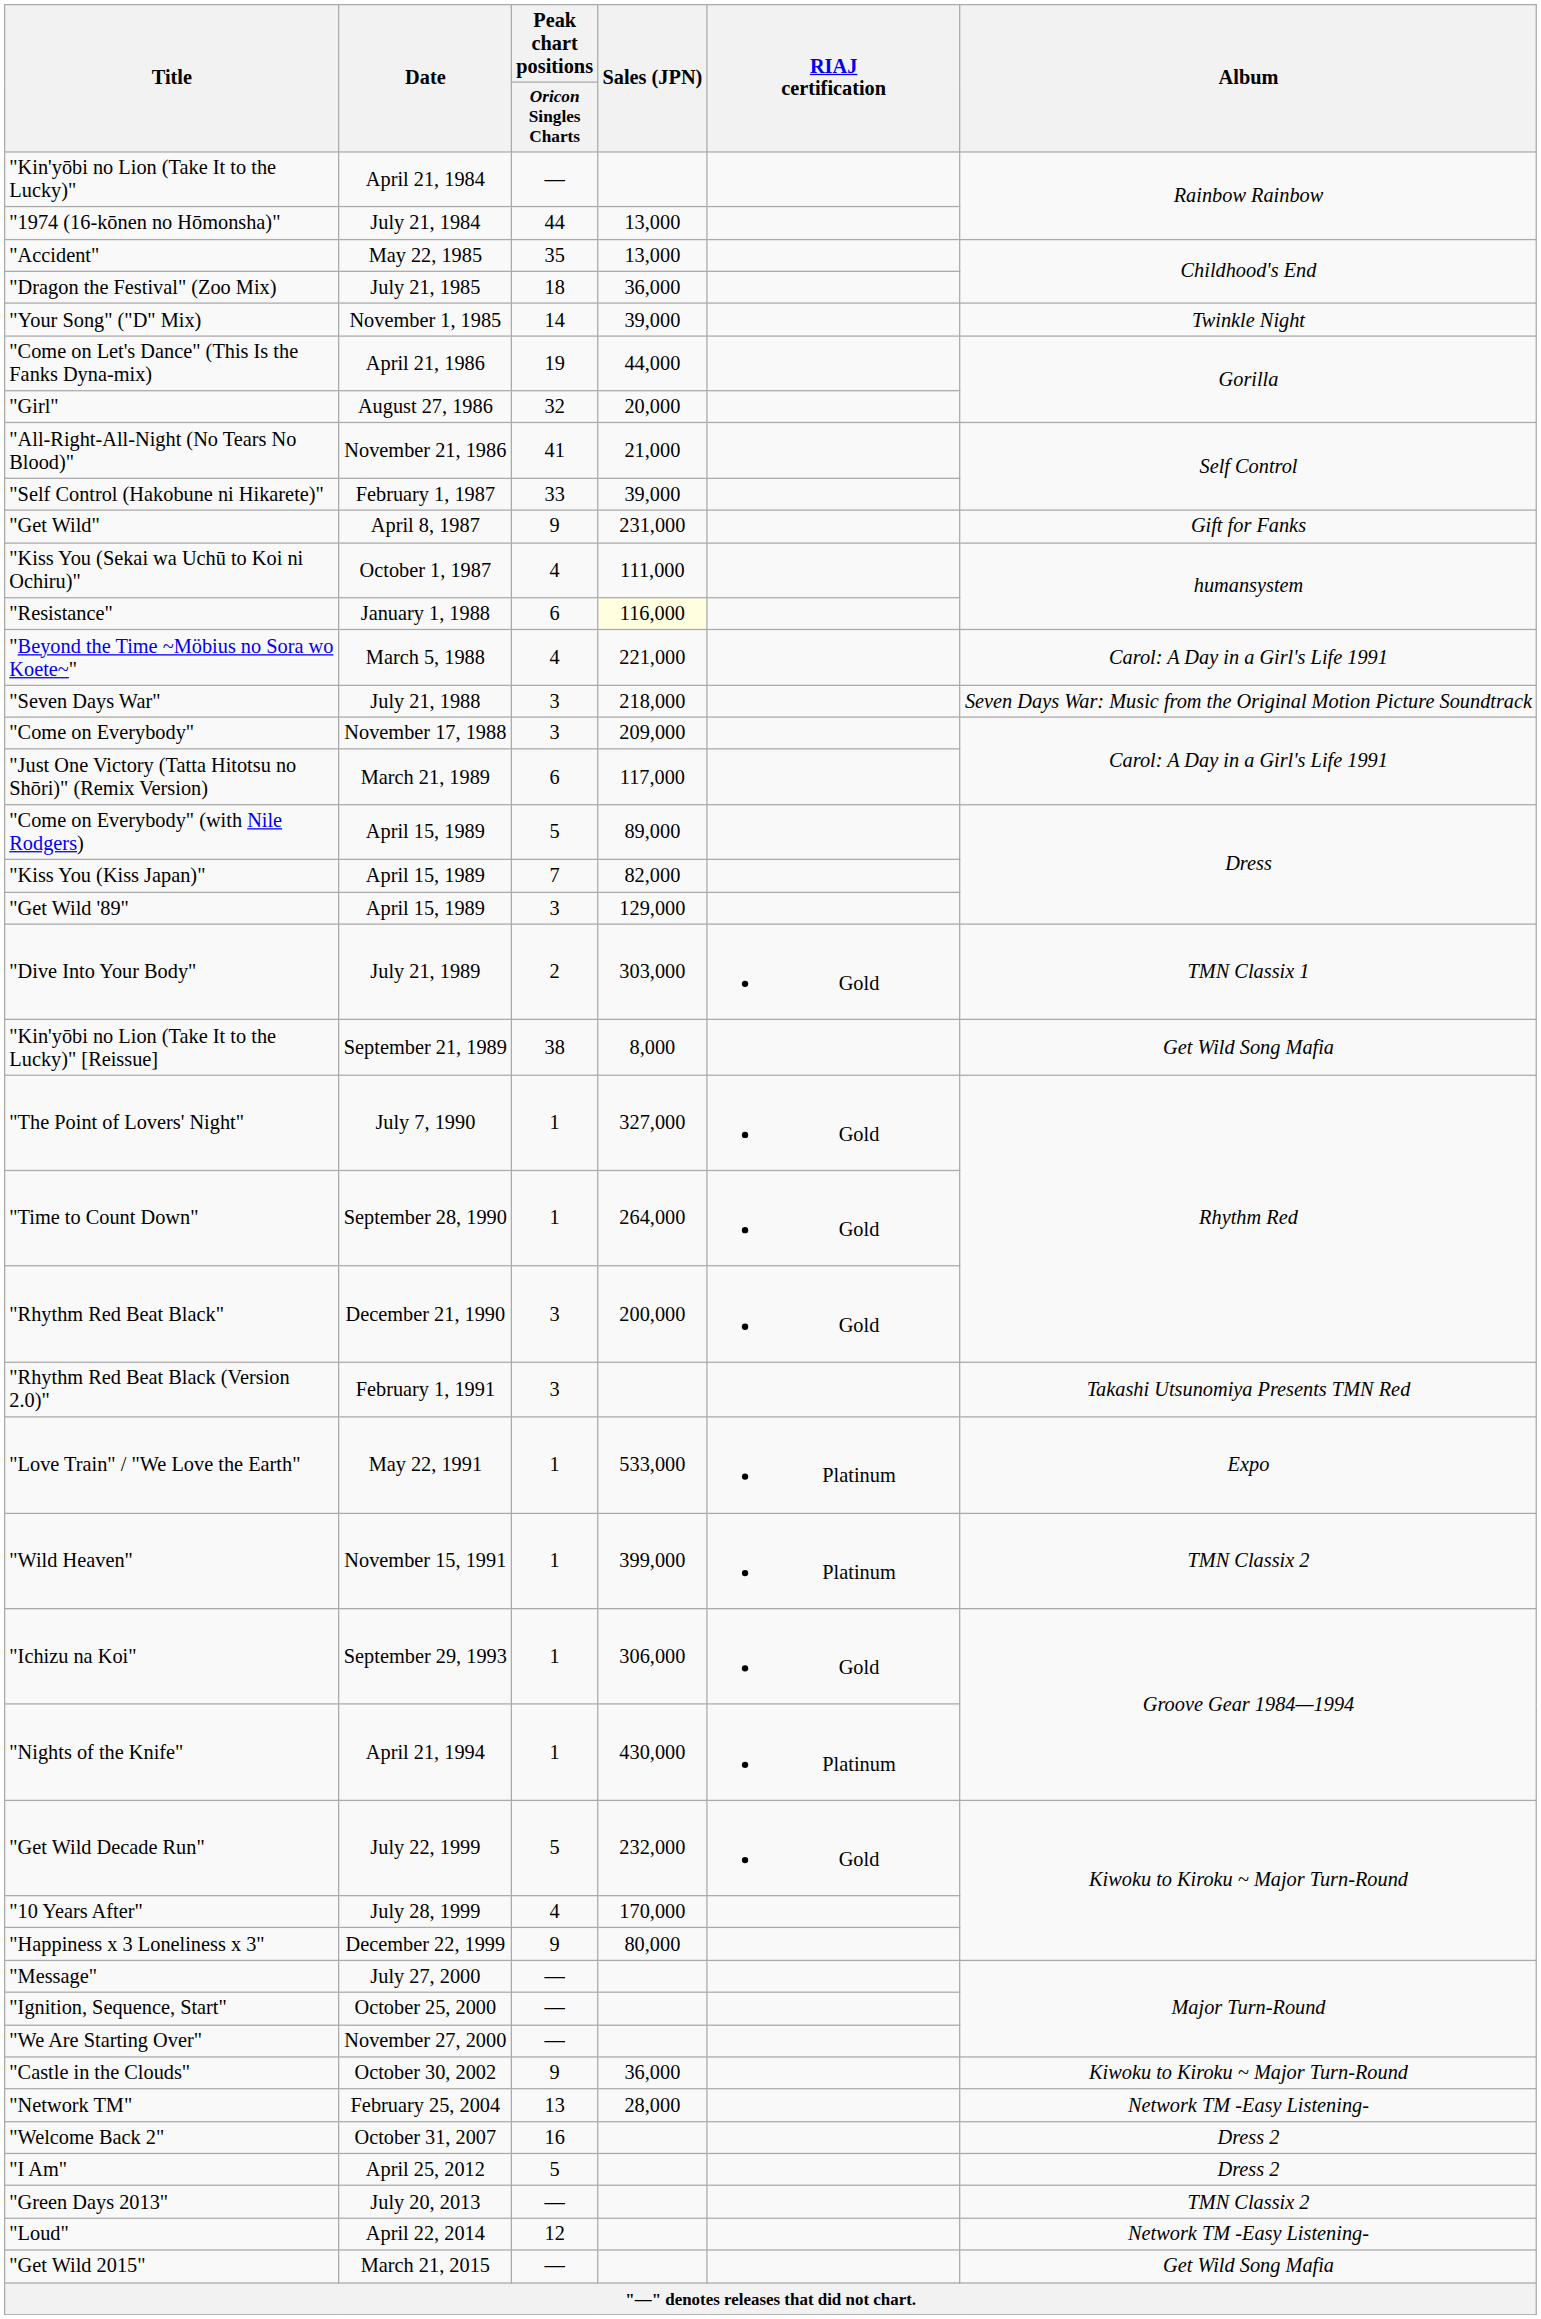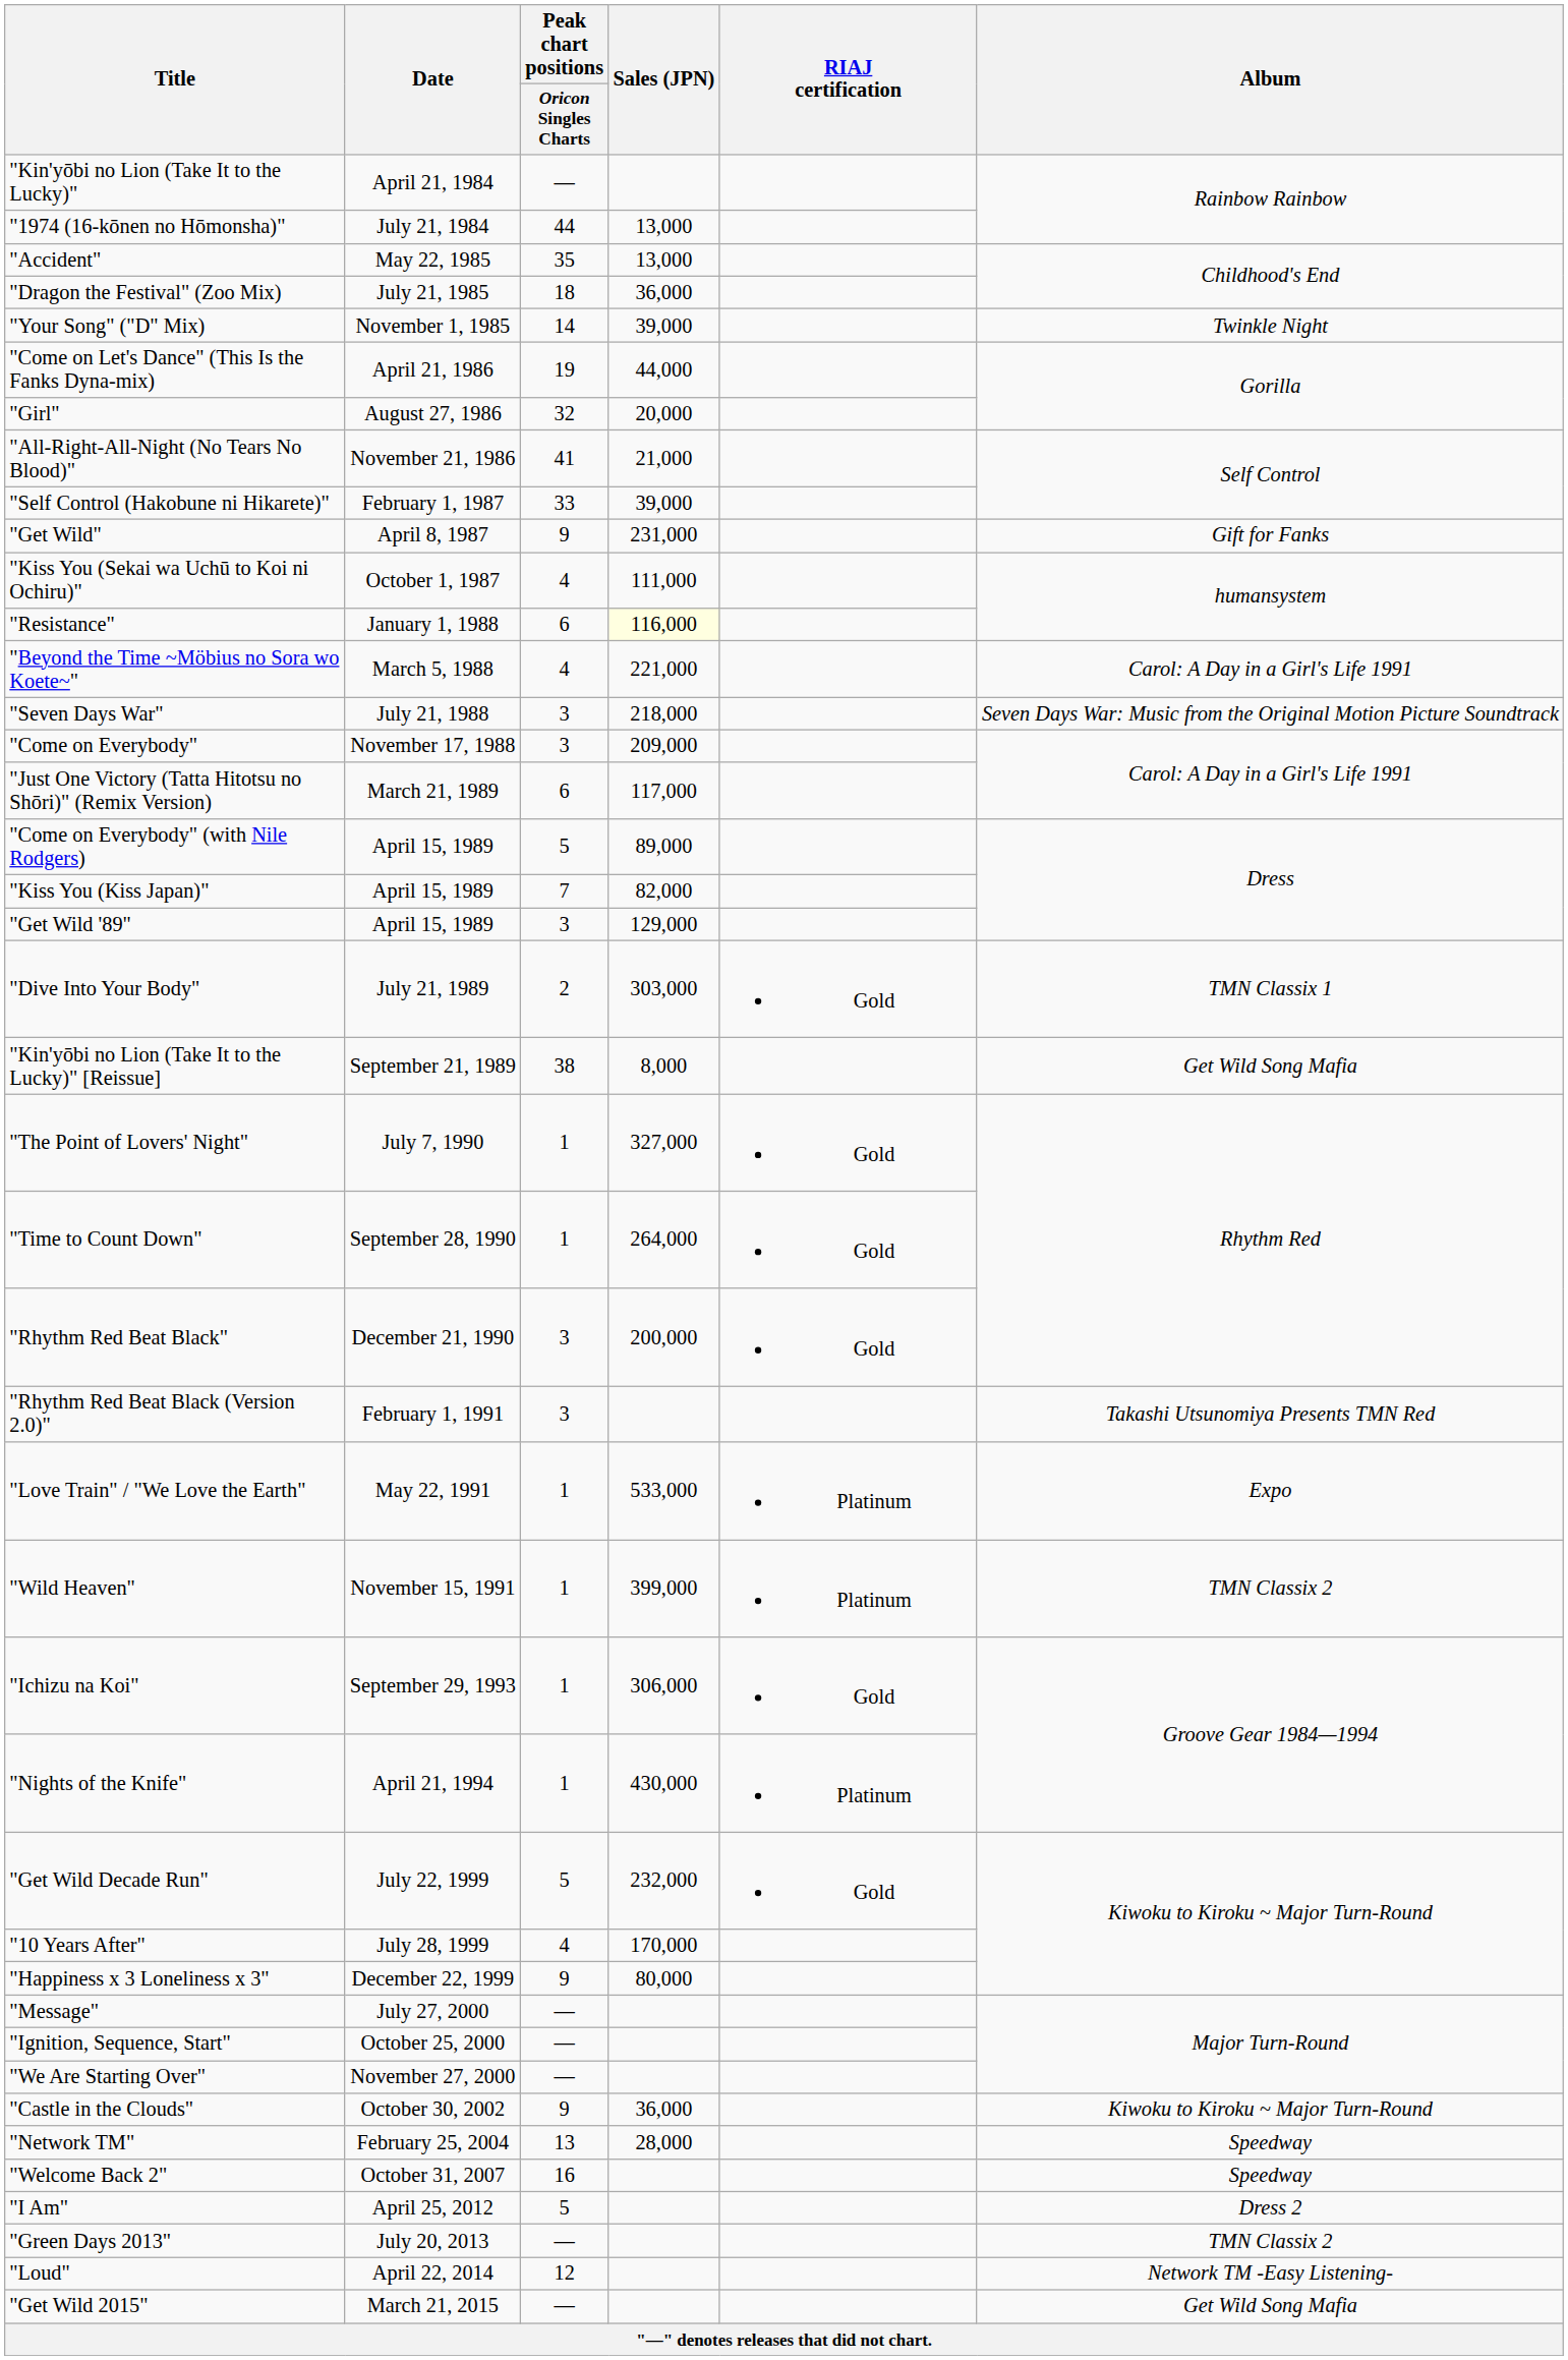"Network TM" | Album: Network TM -Easy Listening- -> Speedway
"Welcome Back 2" | Album: Dress 2 -> Speedway
